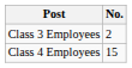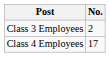Class 4 Employees | No.: 15 -> 17
